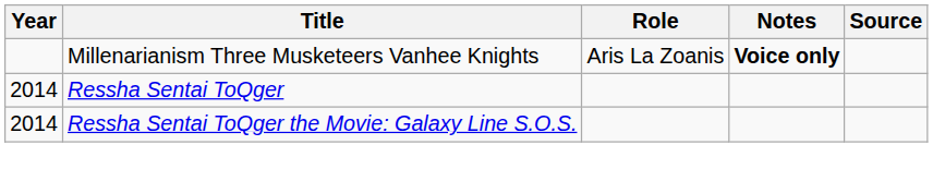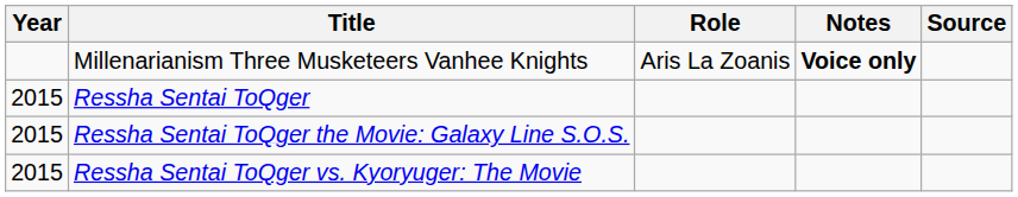Ressha Sentai ToQger | Year: 2014 -> 2015
Ressha Sentai ToQger the Movie: Galaxy Line S.O.S. | Year: 2014 -> 2015
+ row: 2015 | Ressha Sentai ToQger vs. Kyoryuger: The Movie
